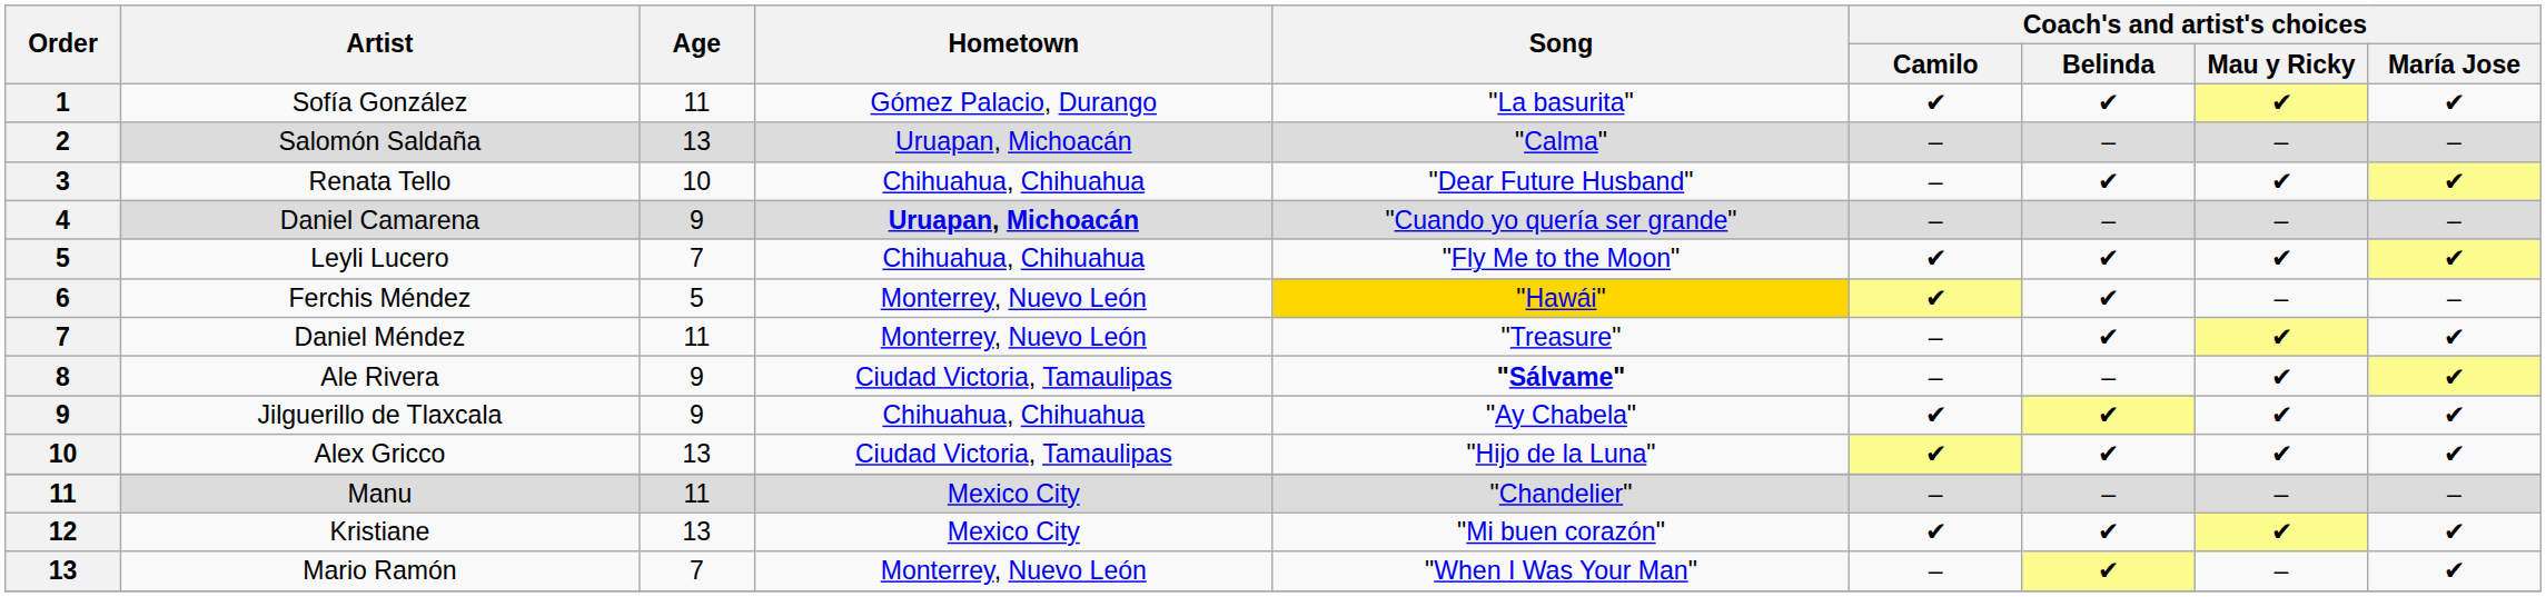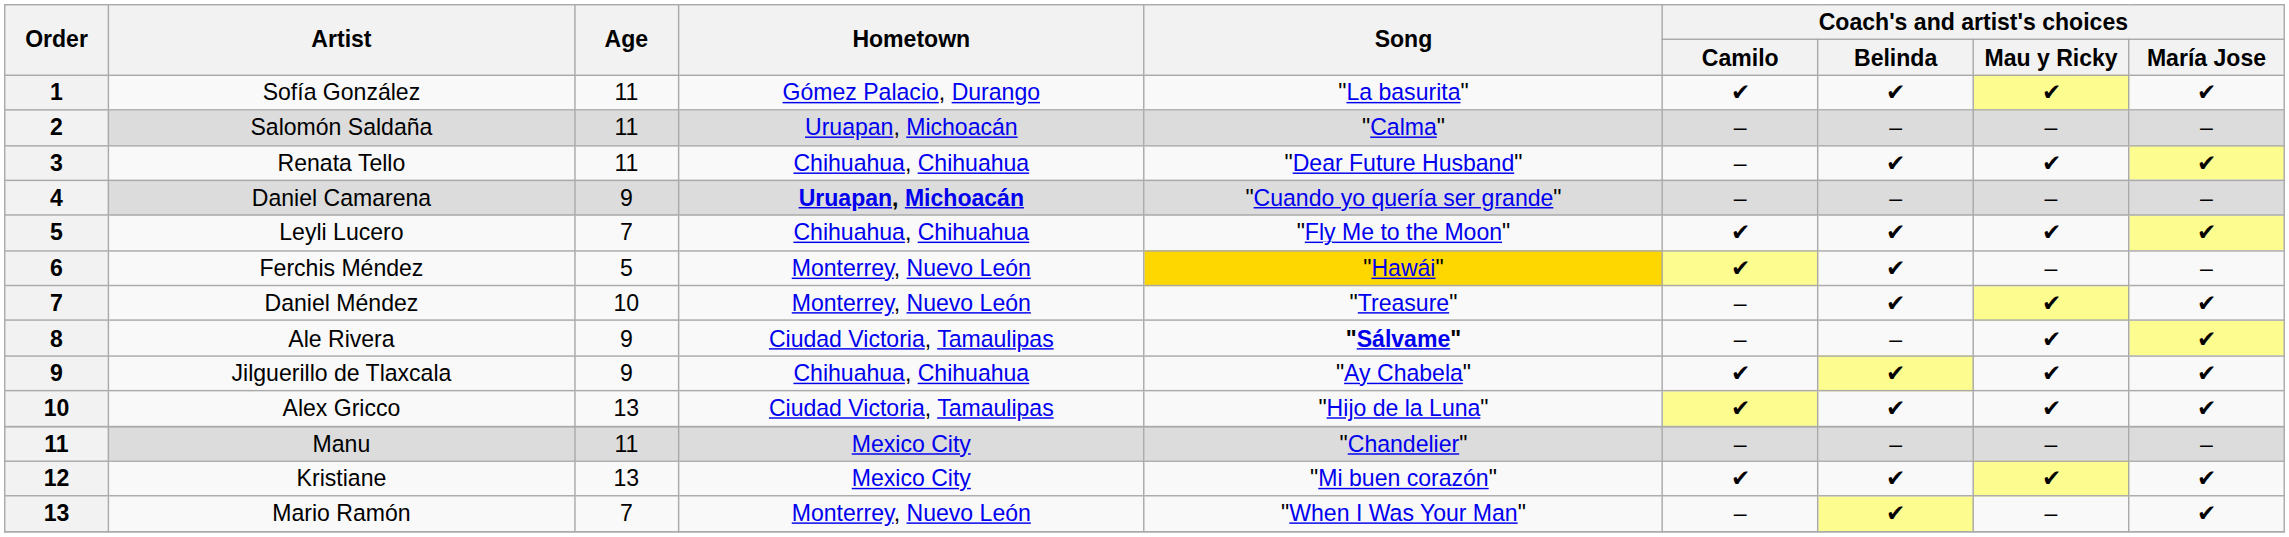Salomón Saldaña | Age: 13 -> 11
Renata Tello | Age: 10 -> 11
Daniel Méndez | Age: 11 -> 10
